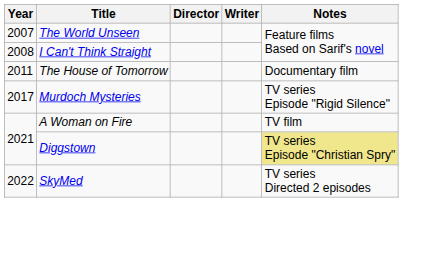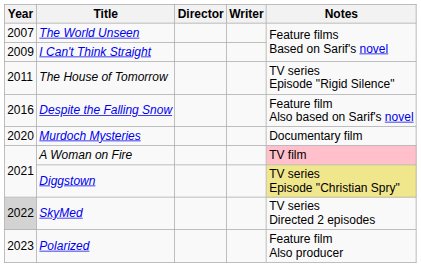I Can't Think Straight | Year: 2008 -> 2009
The House of Tomorrow | Notes: Documentary film -> TV series Episode "Rigid Silence"
+ row: 2016 | Despite the Falling Snow | Feature film Also based on Sarif's novel
Murdoch Mysteries | Year: 2017 -> 2020
Murdoch Mysteries | Notes: TV series Episode "Rigid Silence" -> Documentary film
A Woman on Fire | Notes: no background -> pink background
SkyMed | Year: no background -> lightgrey background
+ row: 2023 | Polarized | Feature film Also producer
